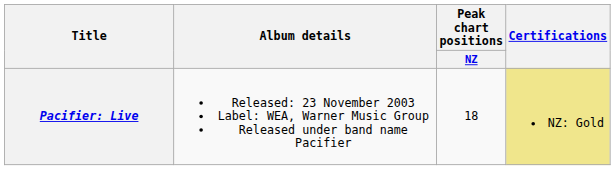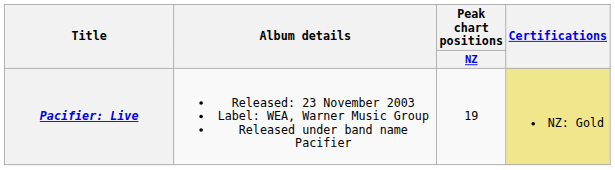Pacifier: Live | Peak chart positions / NZ: 18 -> 19
